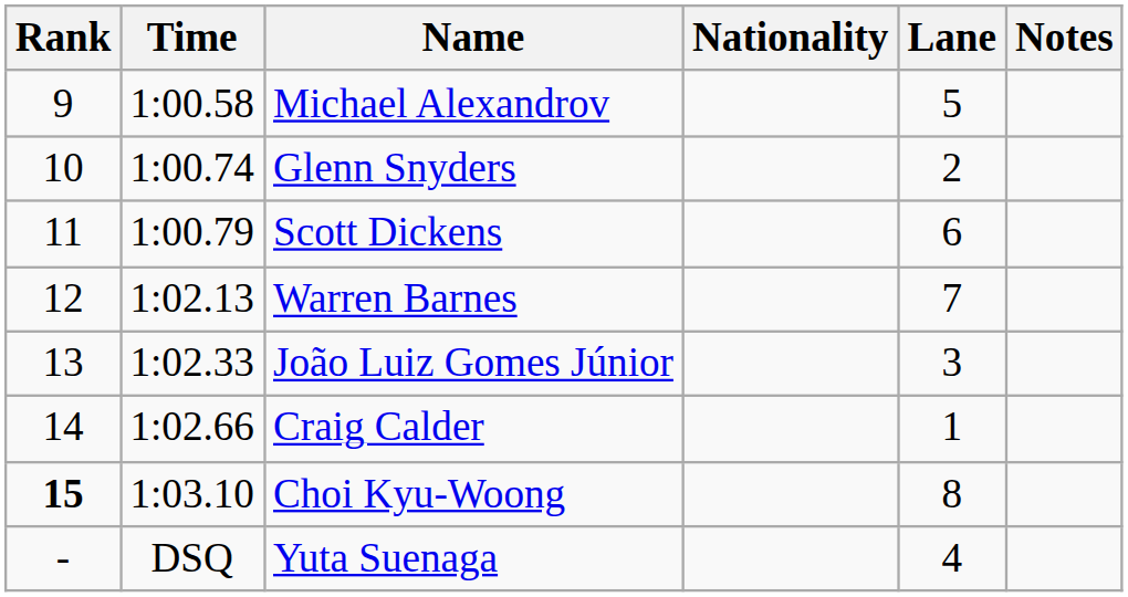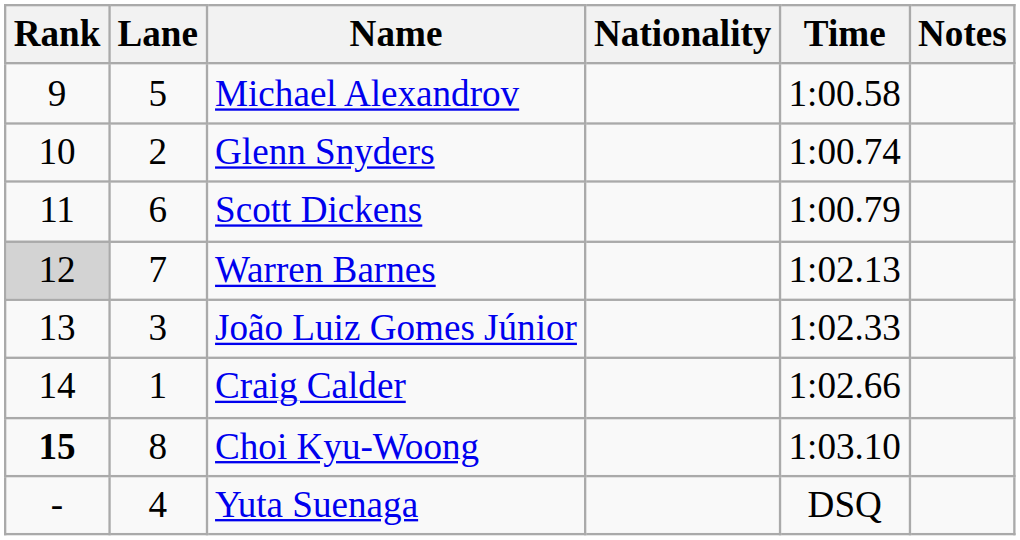columns swapped: Lane <-> Time
Warren Barnes | Rank: no background -> lightgrey background
